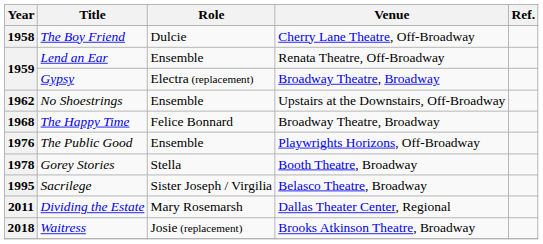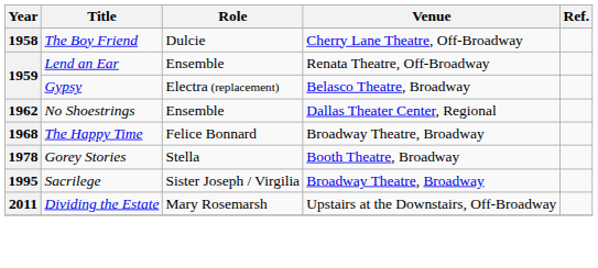1959 / Gypsy | Venue: Broadway Theatre, Broadway -> Belasco Theatre, Broadway
1962 | Venue: Upstairs at the Downstairs, Off-Broadway -> Dallas Theater Center, Regional
- row: 1976 | The Public Good | Ensemble | Playwrights Horizons, Off-Broadway
1995 | Venue: Belasco Theatre, Broadway -> Broadway Theatre, Broadway
2011 | Venue: Dallas Theater Center, Regional -> Upstairs at the Downstairs, Off-Broadway
- row: 2018 | Waitress | Josie (replacement) | Brooks Atkinson Theatre, Broadway
